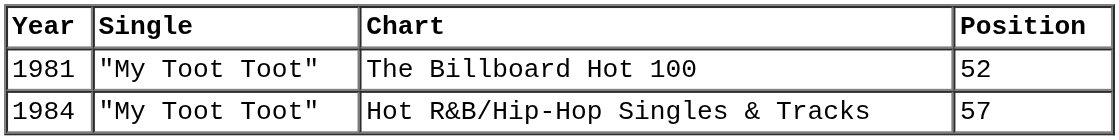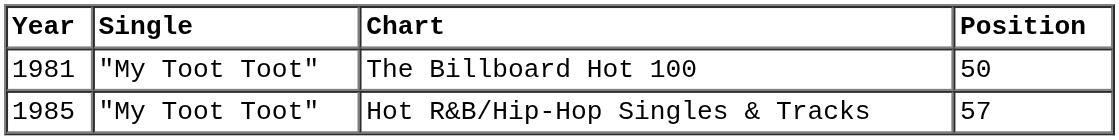The Billboard Hot 100 | Position: 52 -> 50
Hot R&B/Hip-Hop Singles & Tracks | Year: 1984 -> 1985
